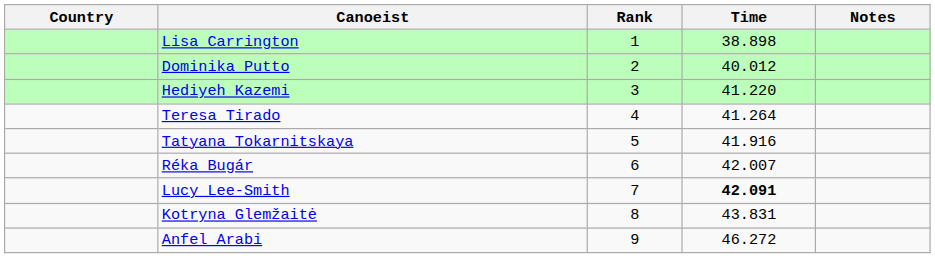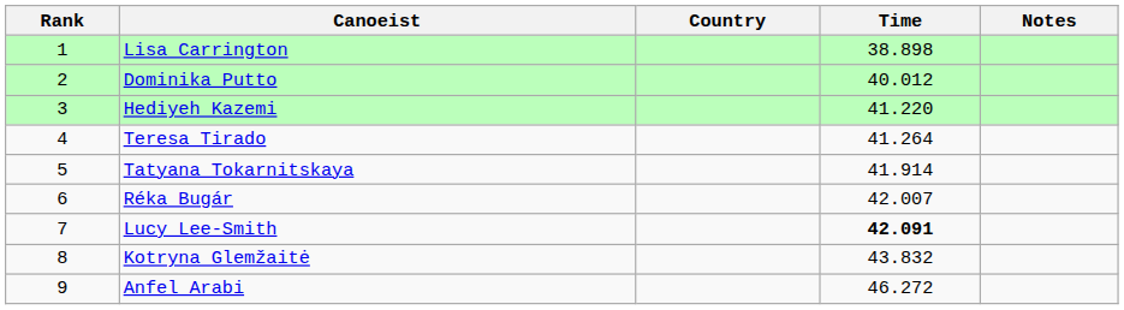columns swapped: Rank <-> Country
Tatyana Tokarnitskaya | Time: 41.916 -> 41.914
Kotryna Glemžaitė | Time: 43.831 -> 43.832
